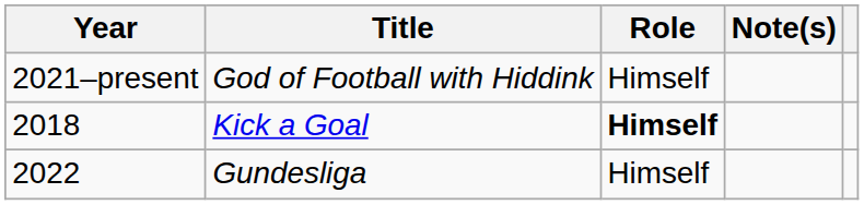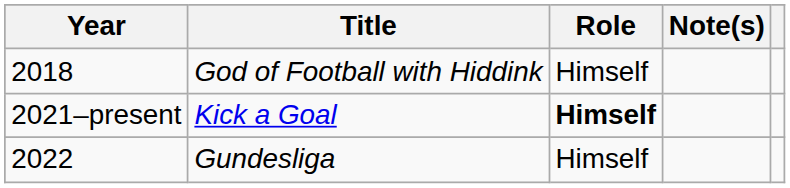God of Football with Hiddink | Year: 2021–present -> 2018
Kick a Goal | Year: 2018 -> 2021–present
